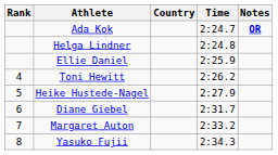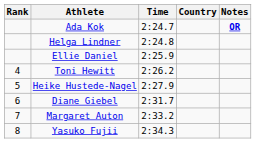columns swapped: Country <-> Time
